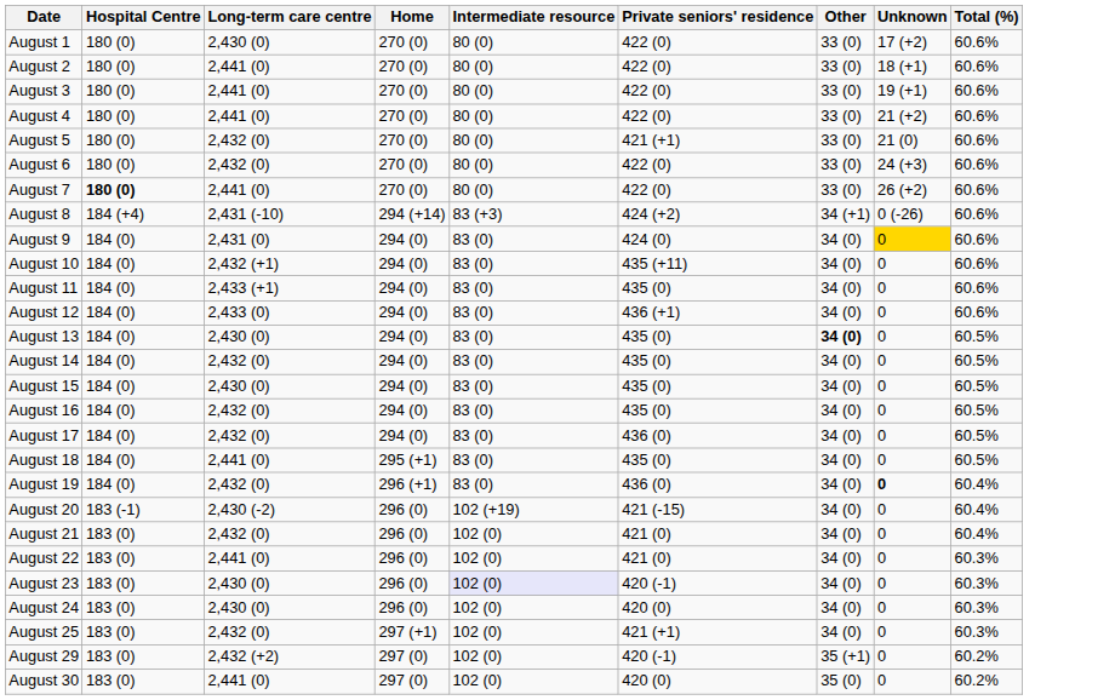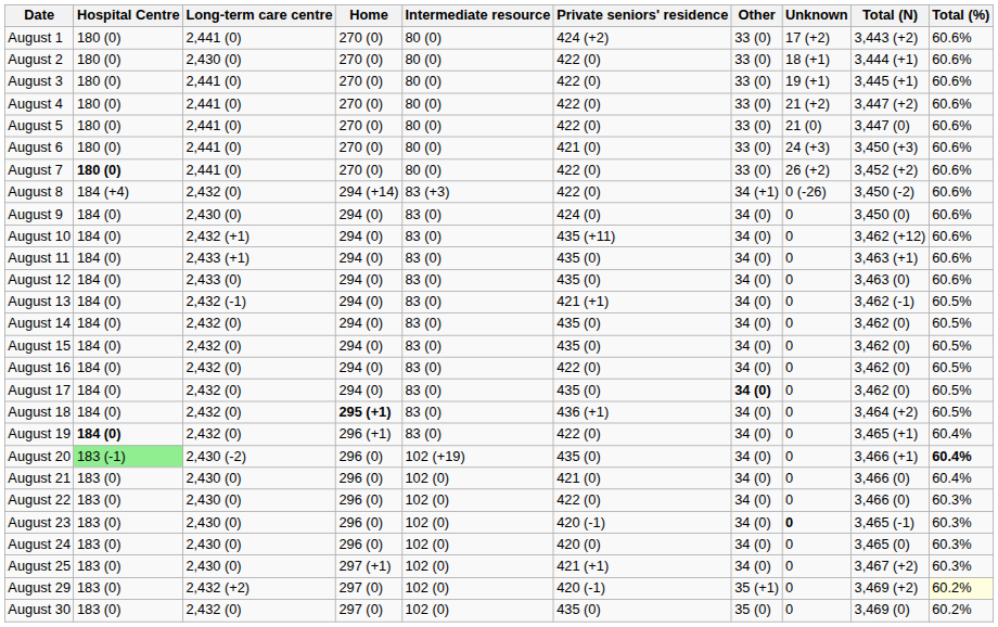+ column: Total (N) | 3,443 (+2) | 3,444 (+1) | 3,445 (+1) | 3,447 (+2) | 3,447 (0) | 3,450 (+3) | 3,452 (+2) | 3,450 (-2) | 3,450 (0) | 3,462 (+12) | 3,463 (+1) | 3,463 (0) | 3,462 (-1) | 3,462 (0) | 3,462 (0) | 3,462 (0) | 3,462 (0) | 3,464 (+2) | 3,465 (+1) | 3,466 (+1) | 3,466 (0) | 3,466 (0) | 3,465 (-1) | 3,465 (0) | 3,467 (+2) | 3,469 (+2) | 3,469 (0)
August 1 | Long-term care centre: 2,430 (0) -> 2,441 (0)
August 1 | Private seniors' residence: 422 (0) -> 424 (+2)
August 2 | Long-term care centre: 2,441 (0) -> 2,430 (0)
August 5 | Long-term care centre: 2,432 (0) -> 2,441 (0)
August 5 | Private seniors' residence: 421 (+1) -> 422 (0)
August 6 | Long-term care centre: 2,432 (0) -> 2,441 (0)
August 6 | Private seniors' residence: 422 (0) -> 421 (0)
August 8 | Long-term care centre: 2,431 (-10) -> 2,432 (0)
August 8 | Private seniors' residence: 424 (+2) -> 422 (0)
August 9 | Long-term care centre: 2,431 (0) -> 2,430 (0)
August 9 | Unknown: gold background -> no background
August 12 | Private seniors' residence: 436 (+1) -> 435 (0)
August 13 | Long-term care centre: 2,430 (0) -> 2,432 (-1)
August 13 | Private seniors' residence: 435 (0) -> 421 (+1)
August 13 | Other: bold -> normal
August 15 | Long-term care centre: 2,430 (0) -> 2,432 (0)
August 16 | Private seniors' residence: 435 (0) -> 422 (0)
August 17 | Private seniors' residence: 436 (0) -> 435 (0)
August 17 | Other: normal -> bold
August 18 | Long-term care centre: 2,441 (0) -> 2,432 (0)
August 18 | Home: normal -> bold
August 18 | Private seniors' residence: 435 (0) -> 436 (+1)
August 19 | Hospital Centre: normal -> bold
August 19 | Private seniors' residence: 436 (0) -> 422 (0)
August 19 | Unknown: bold -> normal
August 20 | Hospital Centre: no background -> lightgreen background
August 20 | Private seniors' residence: 421 (-15) -> 435 (0)
August 20 | Total (%): normal -> bold
August 21 | Long-term care centre: 2,432 (0) -> 2,430 (0)
August 22 | Long-term care centre: 2,441 (0) -> 2,430 (0)
August 22 | Private seniors' residence: 421 (0) -> 422 (0)
August 23 | Intermediate resource: lavender background -> no background
August 23 | Unknown: normal -> bold
August 25 | Long-term care centre: 2,432 (0) -> 2,430 (0)
August 29 | Total (%): no background -> lightyellow background
August 30 | Long-term care centre: 2,441 (0) -> 2,432 (0)
August 30 | Private seniors' residence: 420 (0) -> 435 (0)
